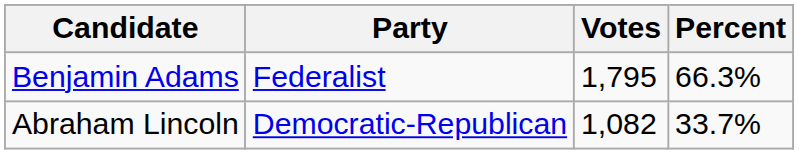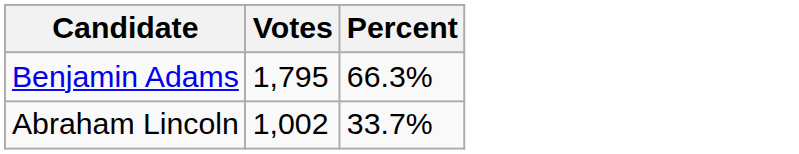- column: Party | Federalist | Democratic-Republican
Abraham Lincoln | Votes: 1,082 -> 1,002
